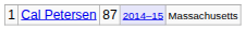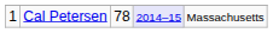Cal Petersen | column 3: 87 -> 78
